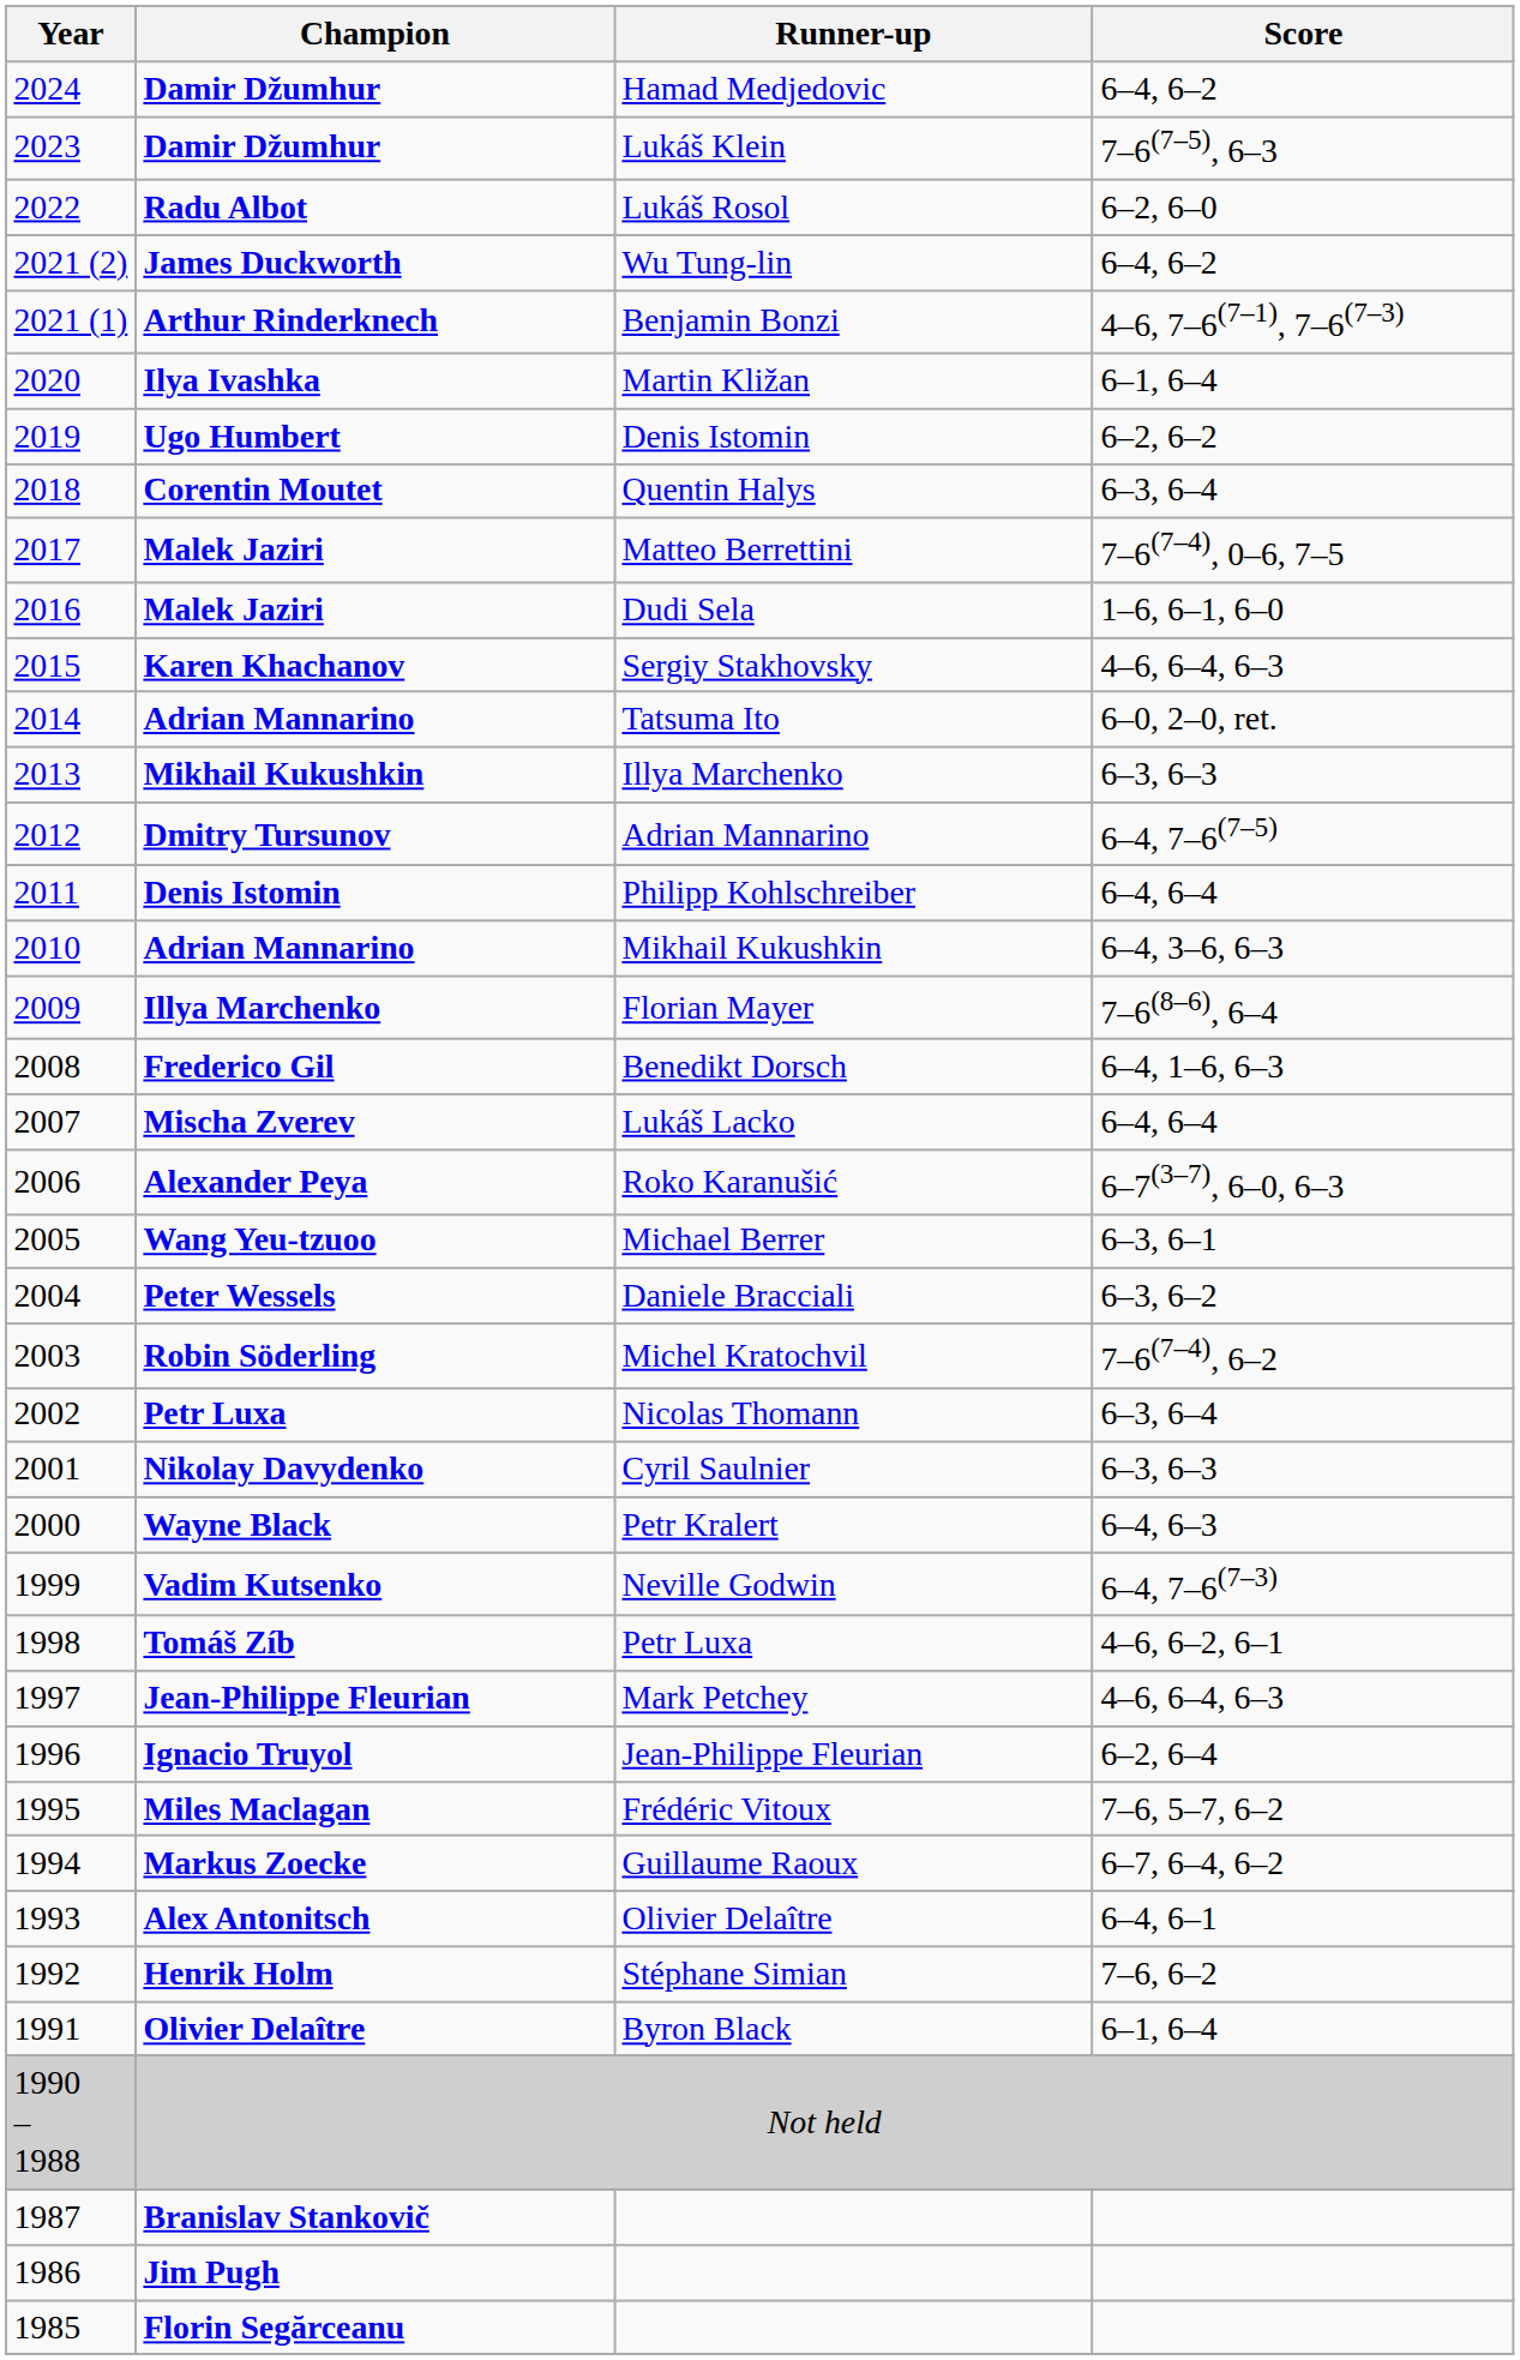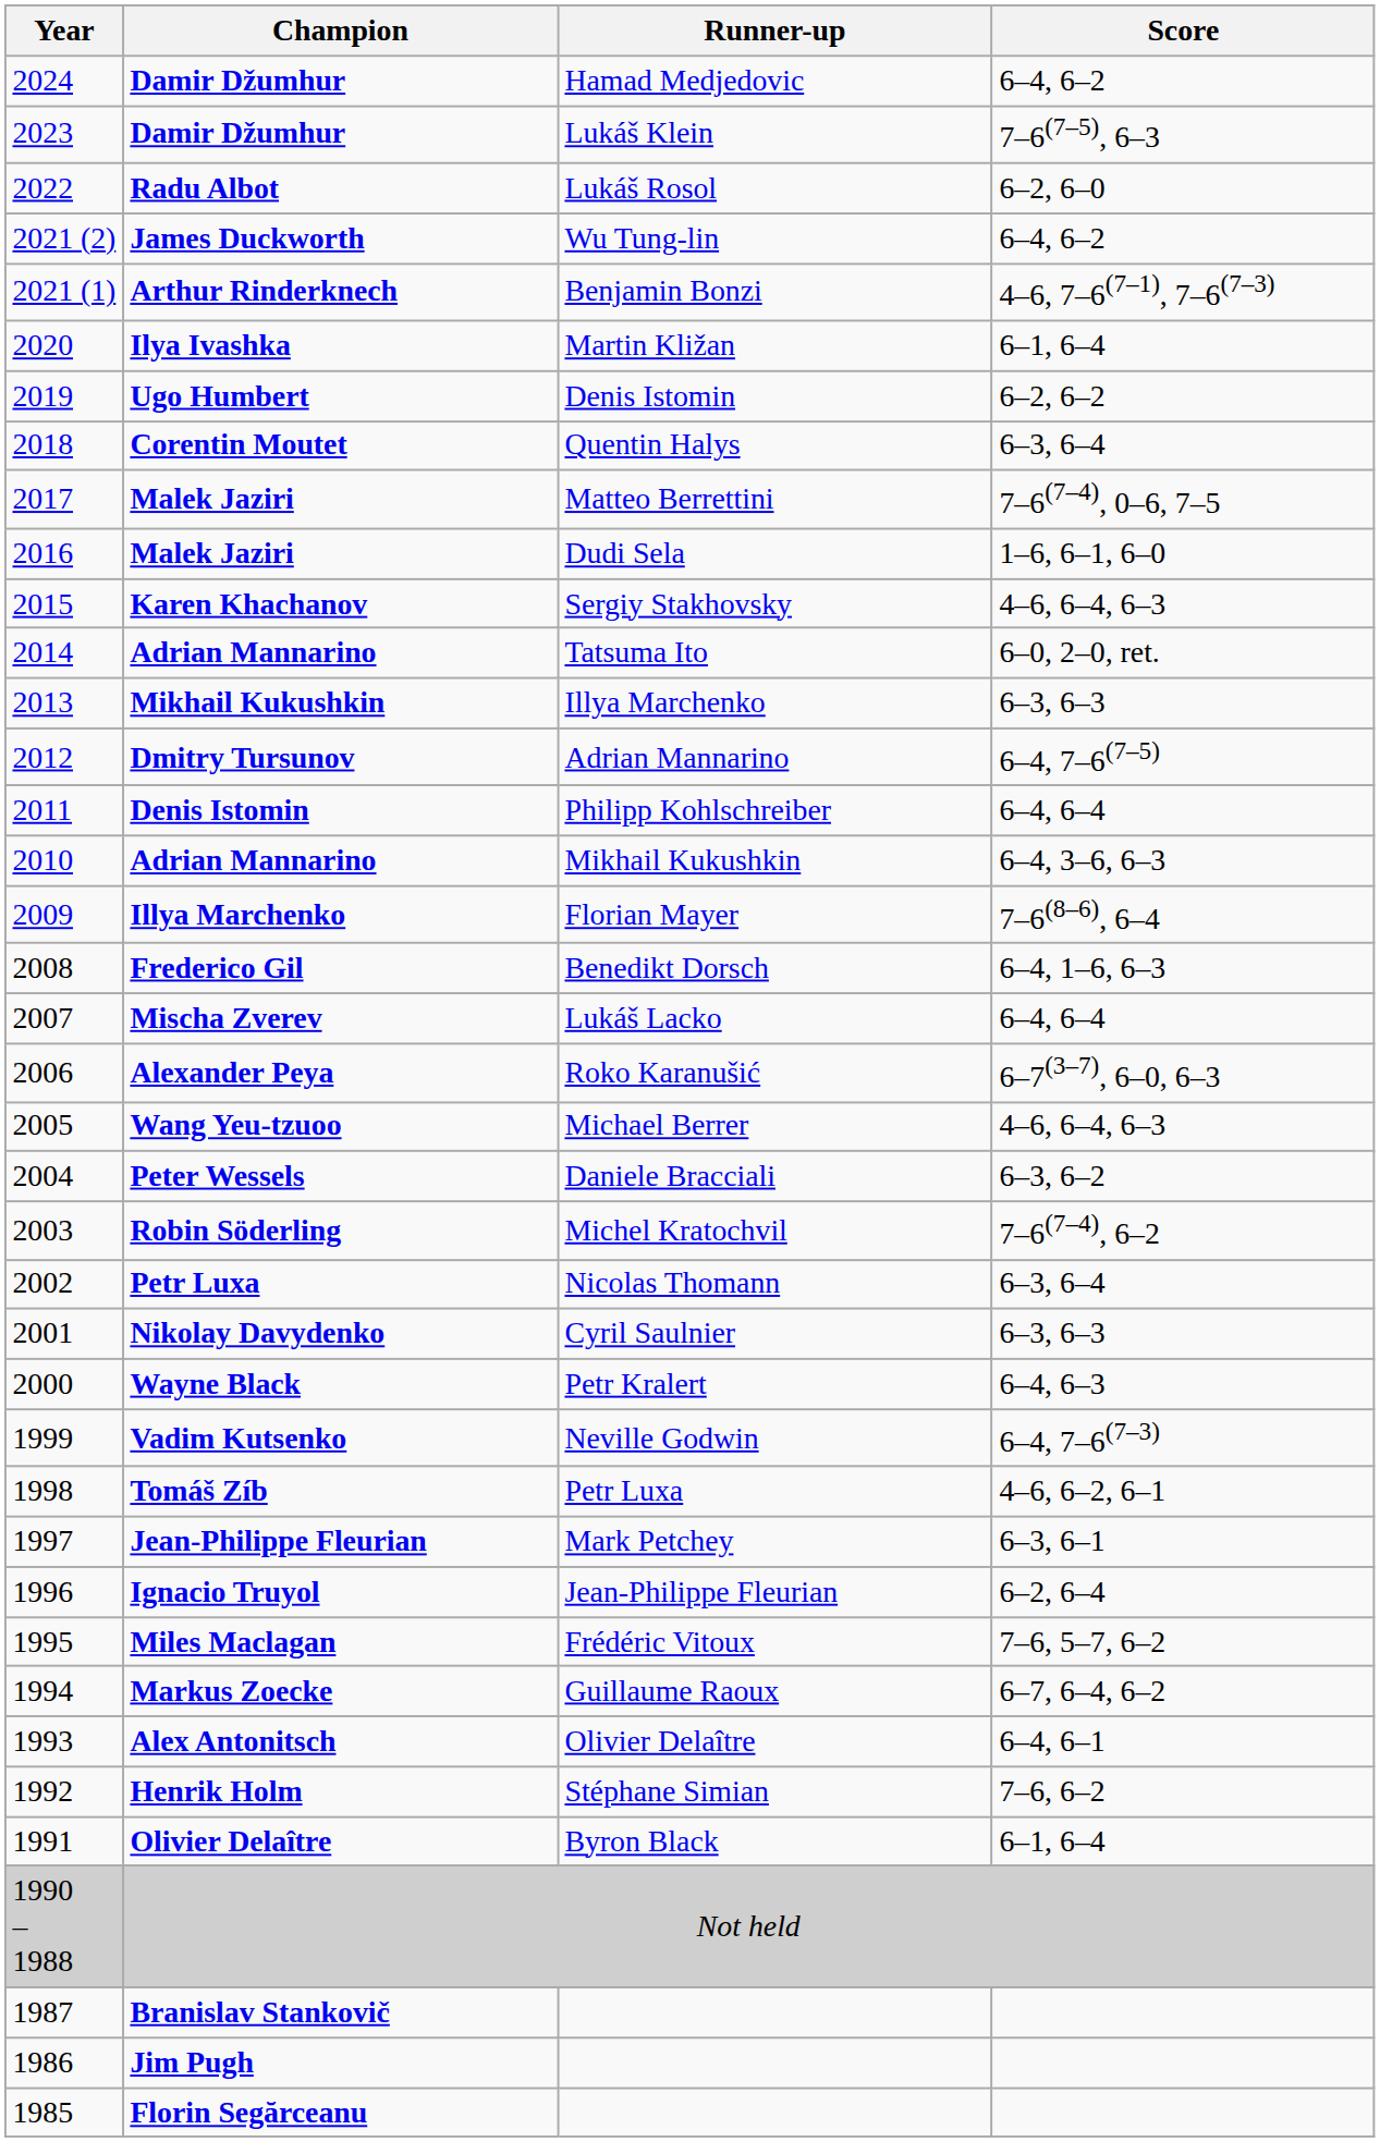Michael Berrer | Score: 6–3, 6–1 -> 4–6, 6–4, 6–3
Mark Petchey | Score: 4–6, 6–4, 6–3 -> 6–3, 6–1
